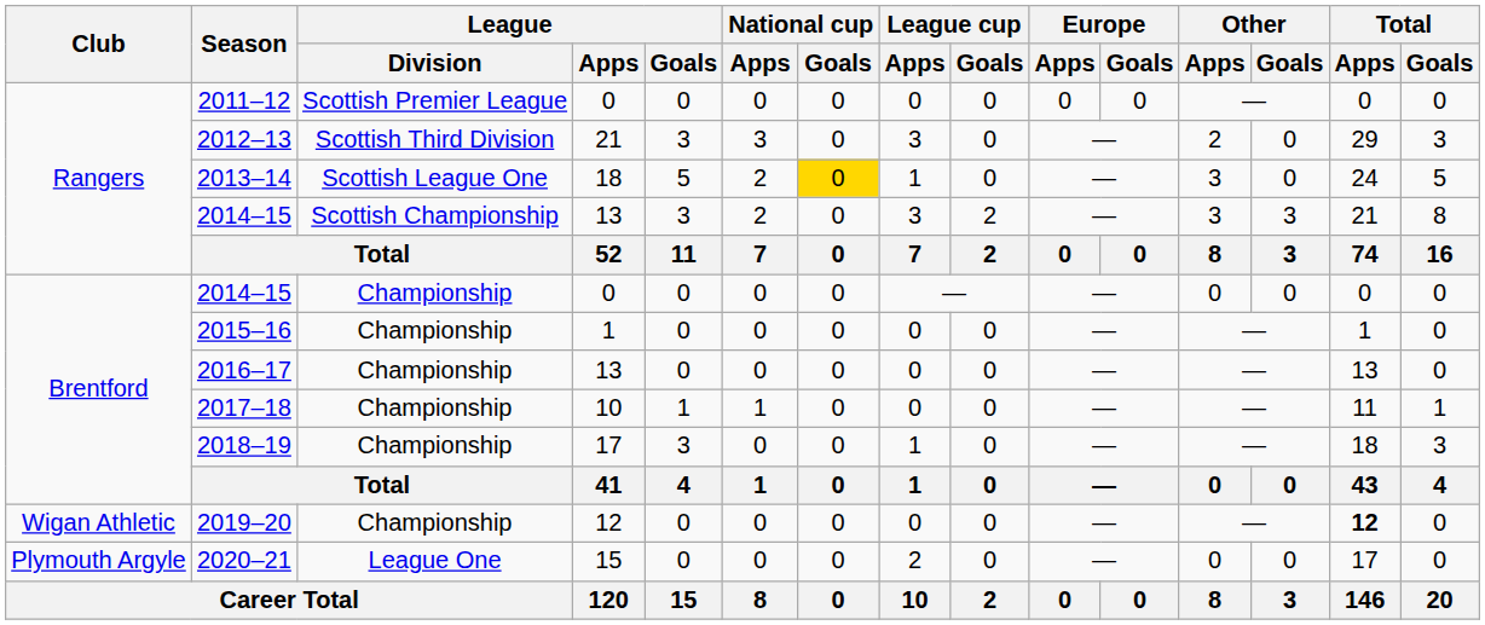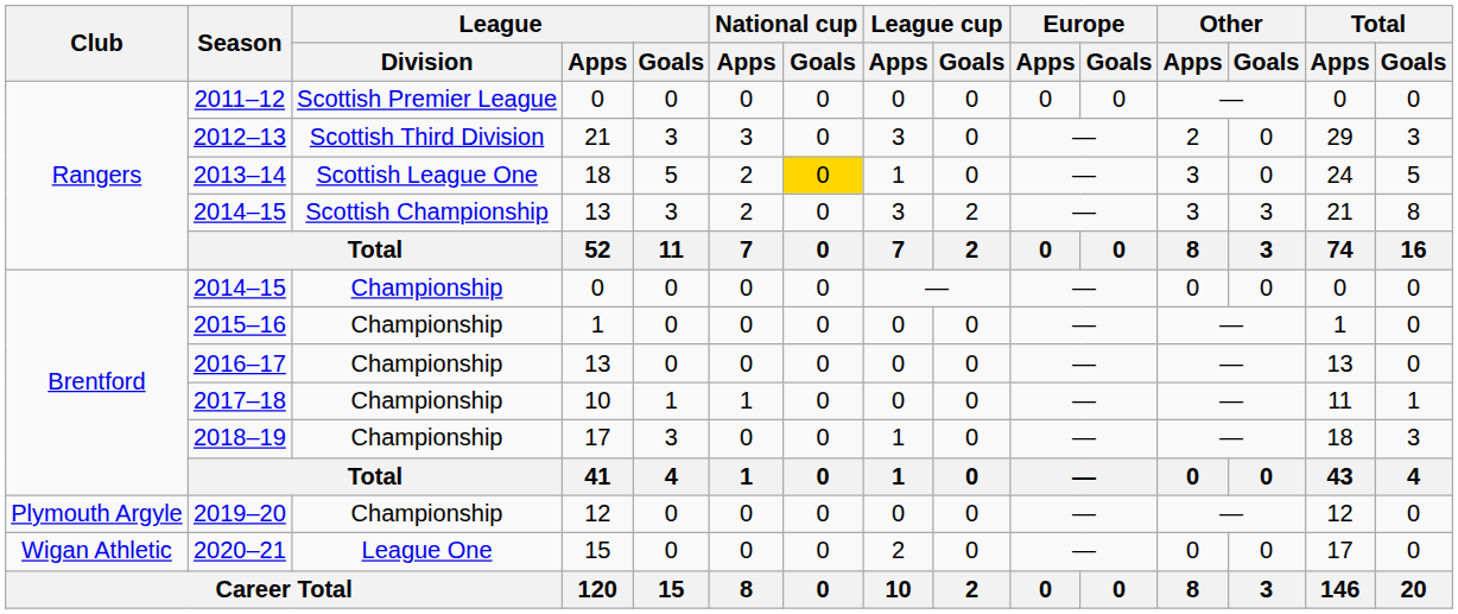2019–20 | Club: Wigan Athletic -> Plymouth Argyle
2019–20 | Total / Apps: bold -> normal
2020–21 | Club: Plymouth Argyle -> Wigan Athletic
